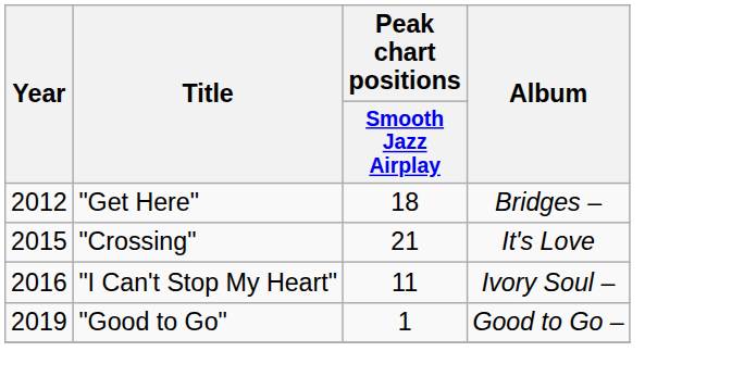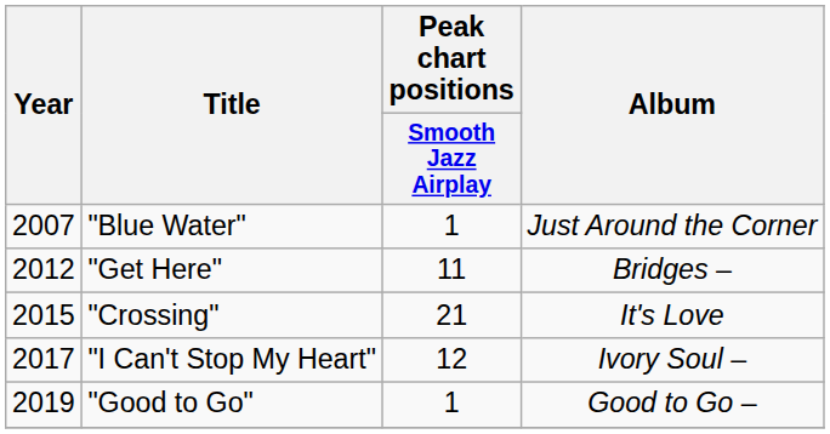+ row: 2007 | "Blue Water" | 1 | Just Around the Corner
"Get Here" | Peak chart positions / Smooth Jazz Airplay: 18 -> 11
"I Can't Stop My Heart" | Year: 2016 -> 2017
"I Can't Stop My Heart" | Peak chart positions / Smooth Jazz Airplay: 11 -> 12
